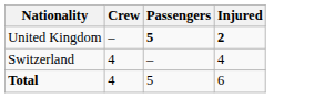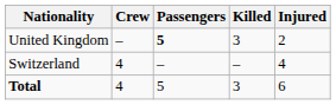+ column: Killed | 3 | – | 3
United Kingdom | Injured: bold -> normal
